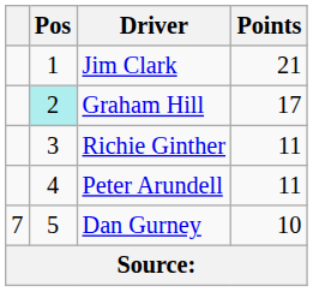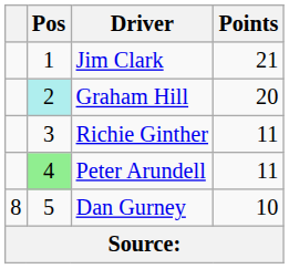Graham Hill | Points: 17 -> 20
Peter Arundell | Pos: no background -> lightgreen background
Dan Gurney | column 1: 7 -> 8
